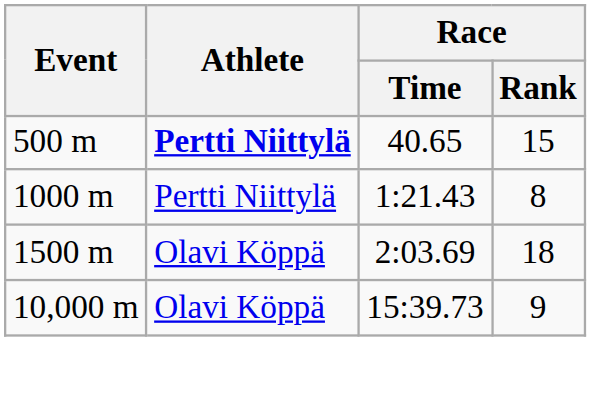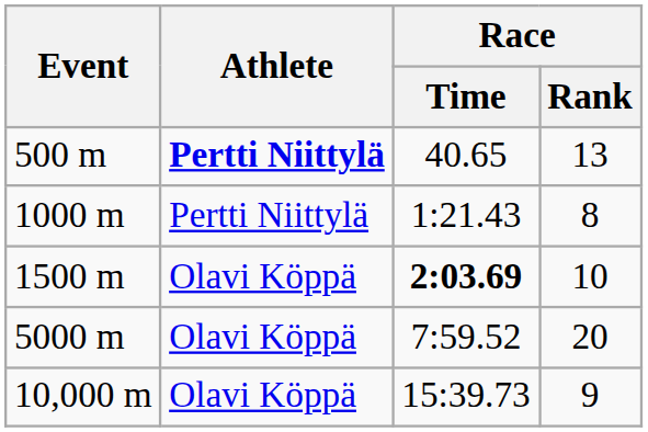500 m | Race / Rank: 15 -> 13
1500 m | Race / Time: normal -> bold
1500 m | Race / Rank: 18 -> 10
+ row: 5000 m | Olavi Köppä | 7:59.52 | 20
